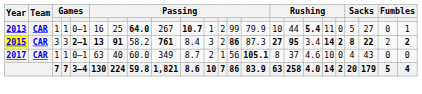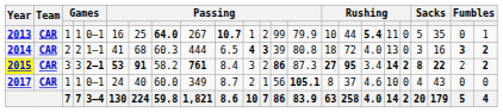2013 | column 21: 27 -> 35
+ row: 2014 | CAR | 2 | 2 | 1–1 | 41 | 68 | 60.3 | 444 | 6.5 | 4 | 3 | 39 | 80.8 | 18 | 72 | 4.0 | 13 | 0 | 3 | 16 | 3 | 2
2015 | column 6: 13 -> 53
2017 | column 6: 63 -> 24
